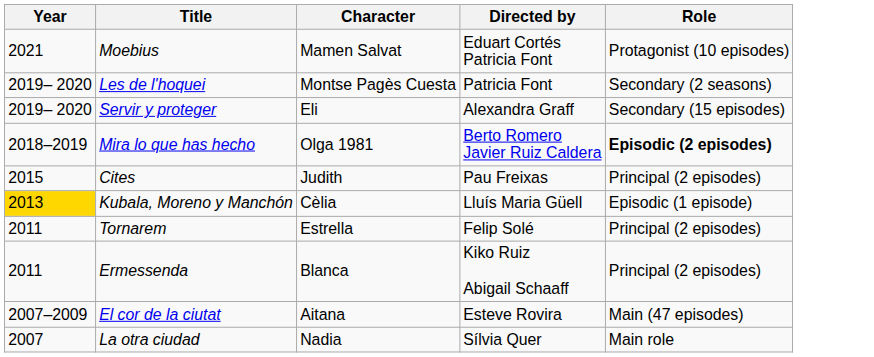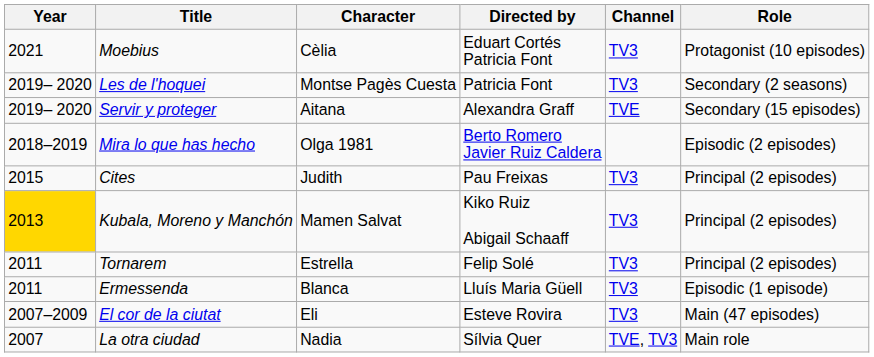+ column: Channel | TV3 | TV3 | TVE | TV3 | TV3 | TV3 | TV3 | TV3 | TVE, TV3
Moebius | Character: Mamen Salvat -> Cèlia
Servir y proteger | Character: Eli -> Aitana
Mira lo que has hecho | Role: bold -> normal
Kubala, Moreno y Manchón | Character: Cèlia -> Mamen Salvat
Kubala, Moreno y Manchón | Directed by: Lluís Maria Güell -> Kiko Ruiz Abigail Schaaff
Kubala, Moreno y Manchón | Role: Episodic (1 episode) -> Principal (2 episodes)
Ermessenda | Directed by: Kiko Ruiz Abigail Schaaff -> Lluís Maria Güell
Ermessenda | Role: Principal (2 episodes) -> Episodic (1 episode)
El cor de la ciutat | Character: Aitana -> Eli
